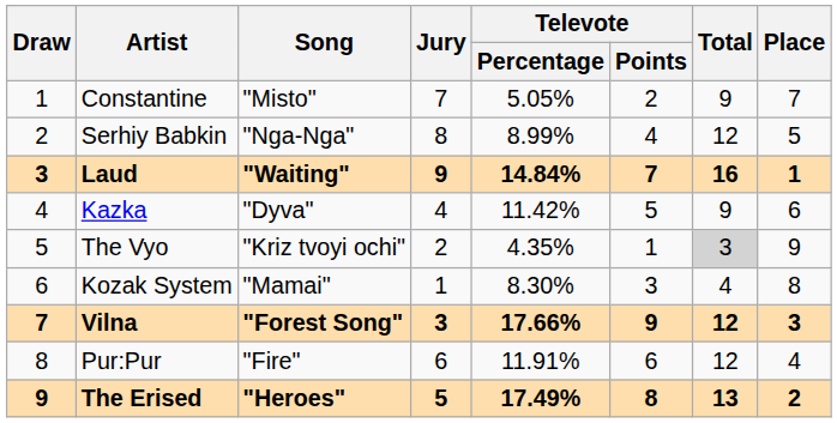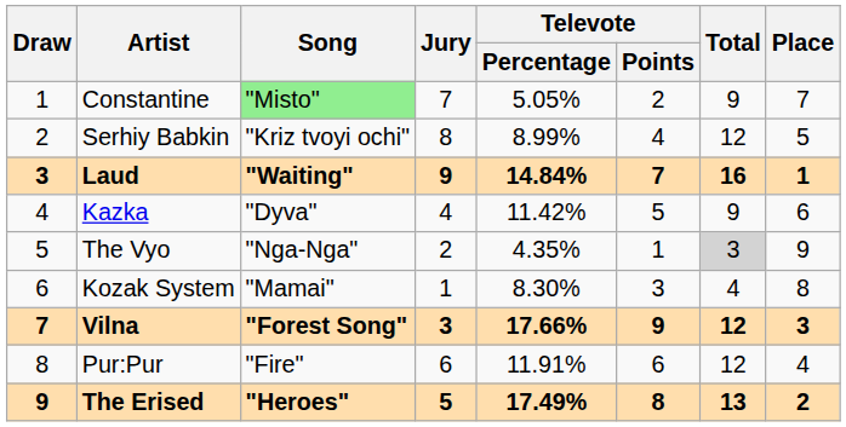Constantine | Song: no background -> lightgreen background
Serhiy Babkin | Song: "Nga-Nga" -> "Kriz tvoyi ochi"
The Vyo | Song: "Kriz tvoyi ochi" -> "Nga-Nga"
